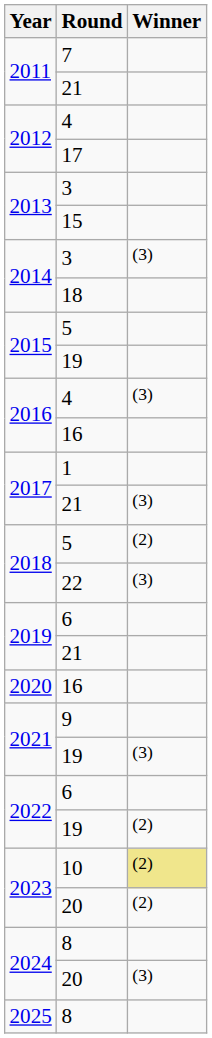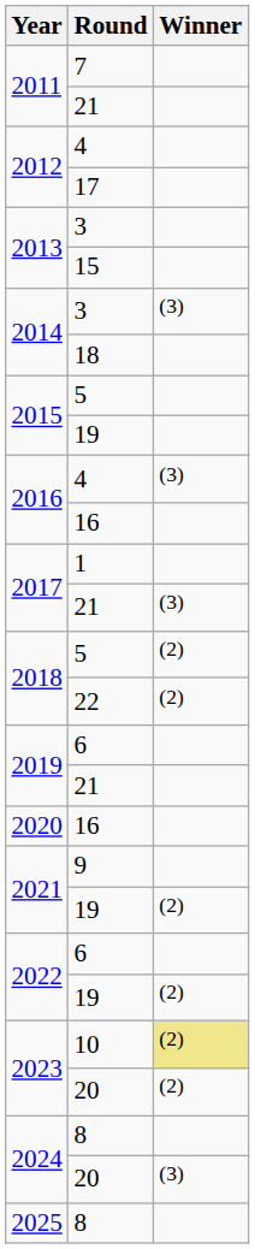22 | Winner: (3) -> (2)
2021 / 19 | Winner: (3) -> (2)
